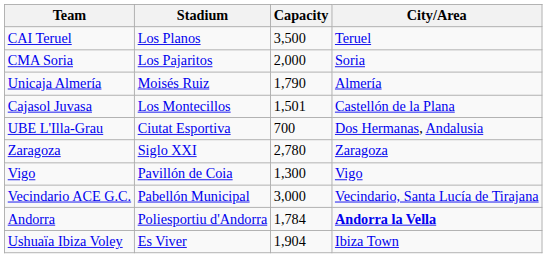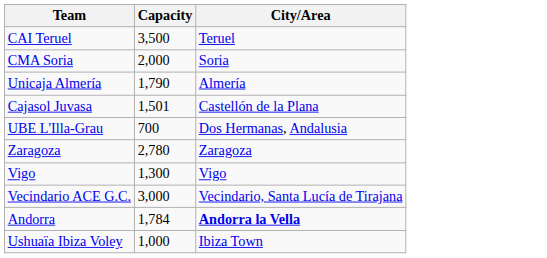- column: Stadium | Los Planos | Los Pajaritos | Moisés Ruiz | Los Montecillos | Ciutat Esportiva | Siglo XXI | Pavillón de Coia | Pabellón Municipal | Poliesportiu d'Andorra | Es Viver
Ushuaïa Ibiza Voley | Capacity: 1,904 -> 1,000
